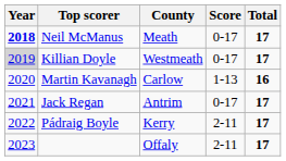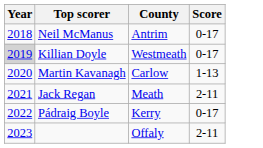- column: Total | 17 | 17 | 16 | 17 | 17 | 17
Neil McManus | Year: bold -> normal
Neil McManus | County: Meath -> Antrim
Jack Regan | County: Antrim -> Meath
Jack Regan | Score: 0-17 -> 2-11
Pádraig Boyle | Score: 2-11 -> 0-17
